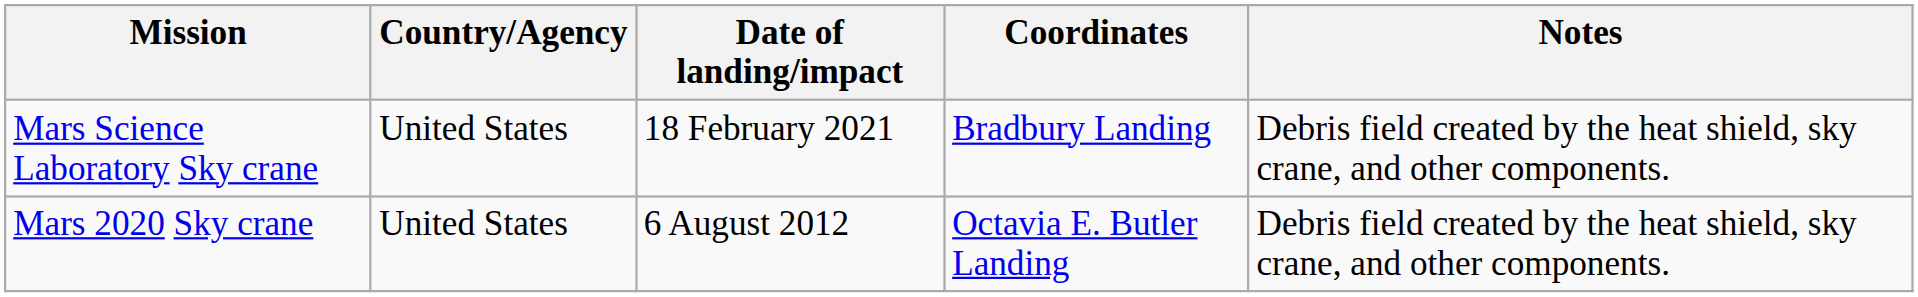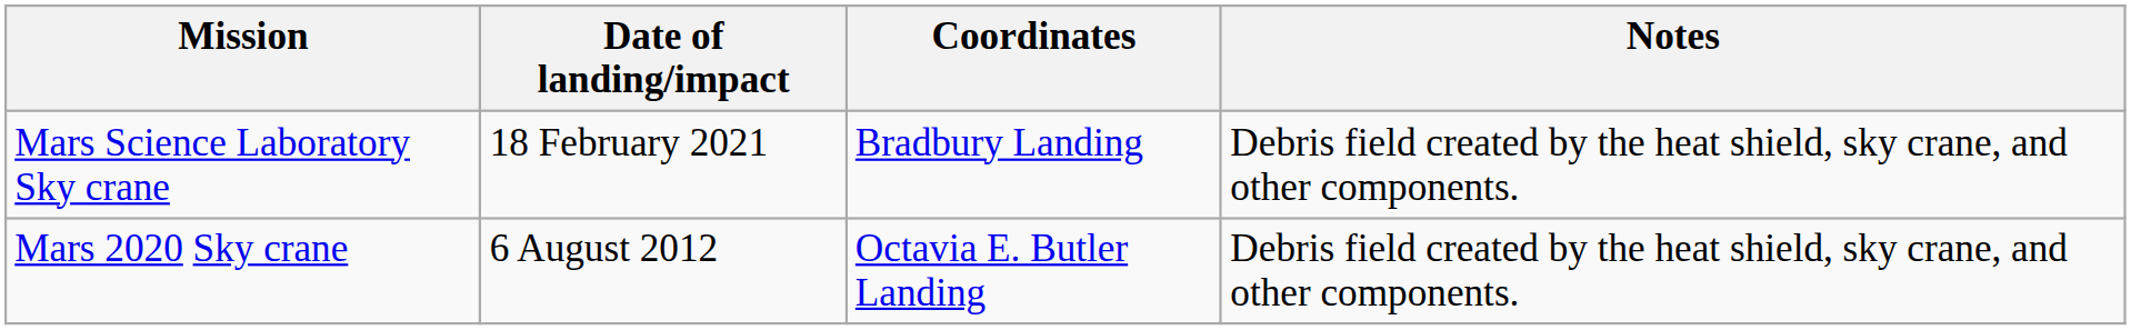- column: Country/Agency | United States | United States
